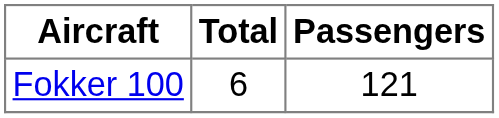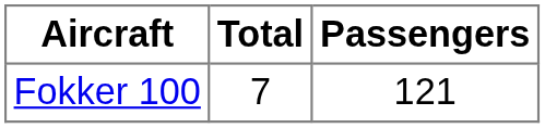Fokker 100 | Total: 6 -> 7
